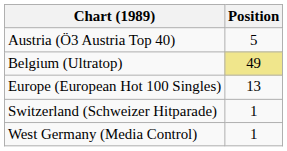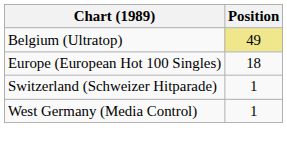- row: Austria (Ö3 Austria Top 40) | 5
Europe (European Hot 100 Singles) | Position: 13 -> 18
